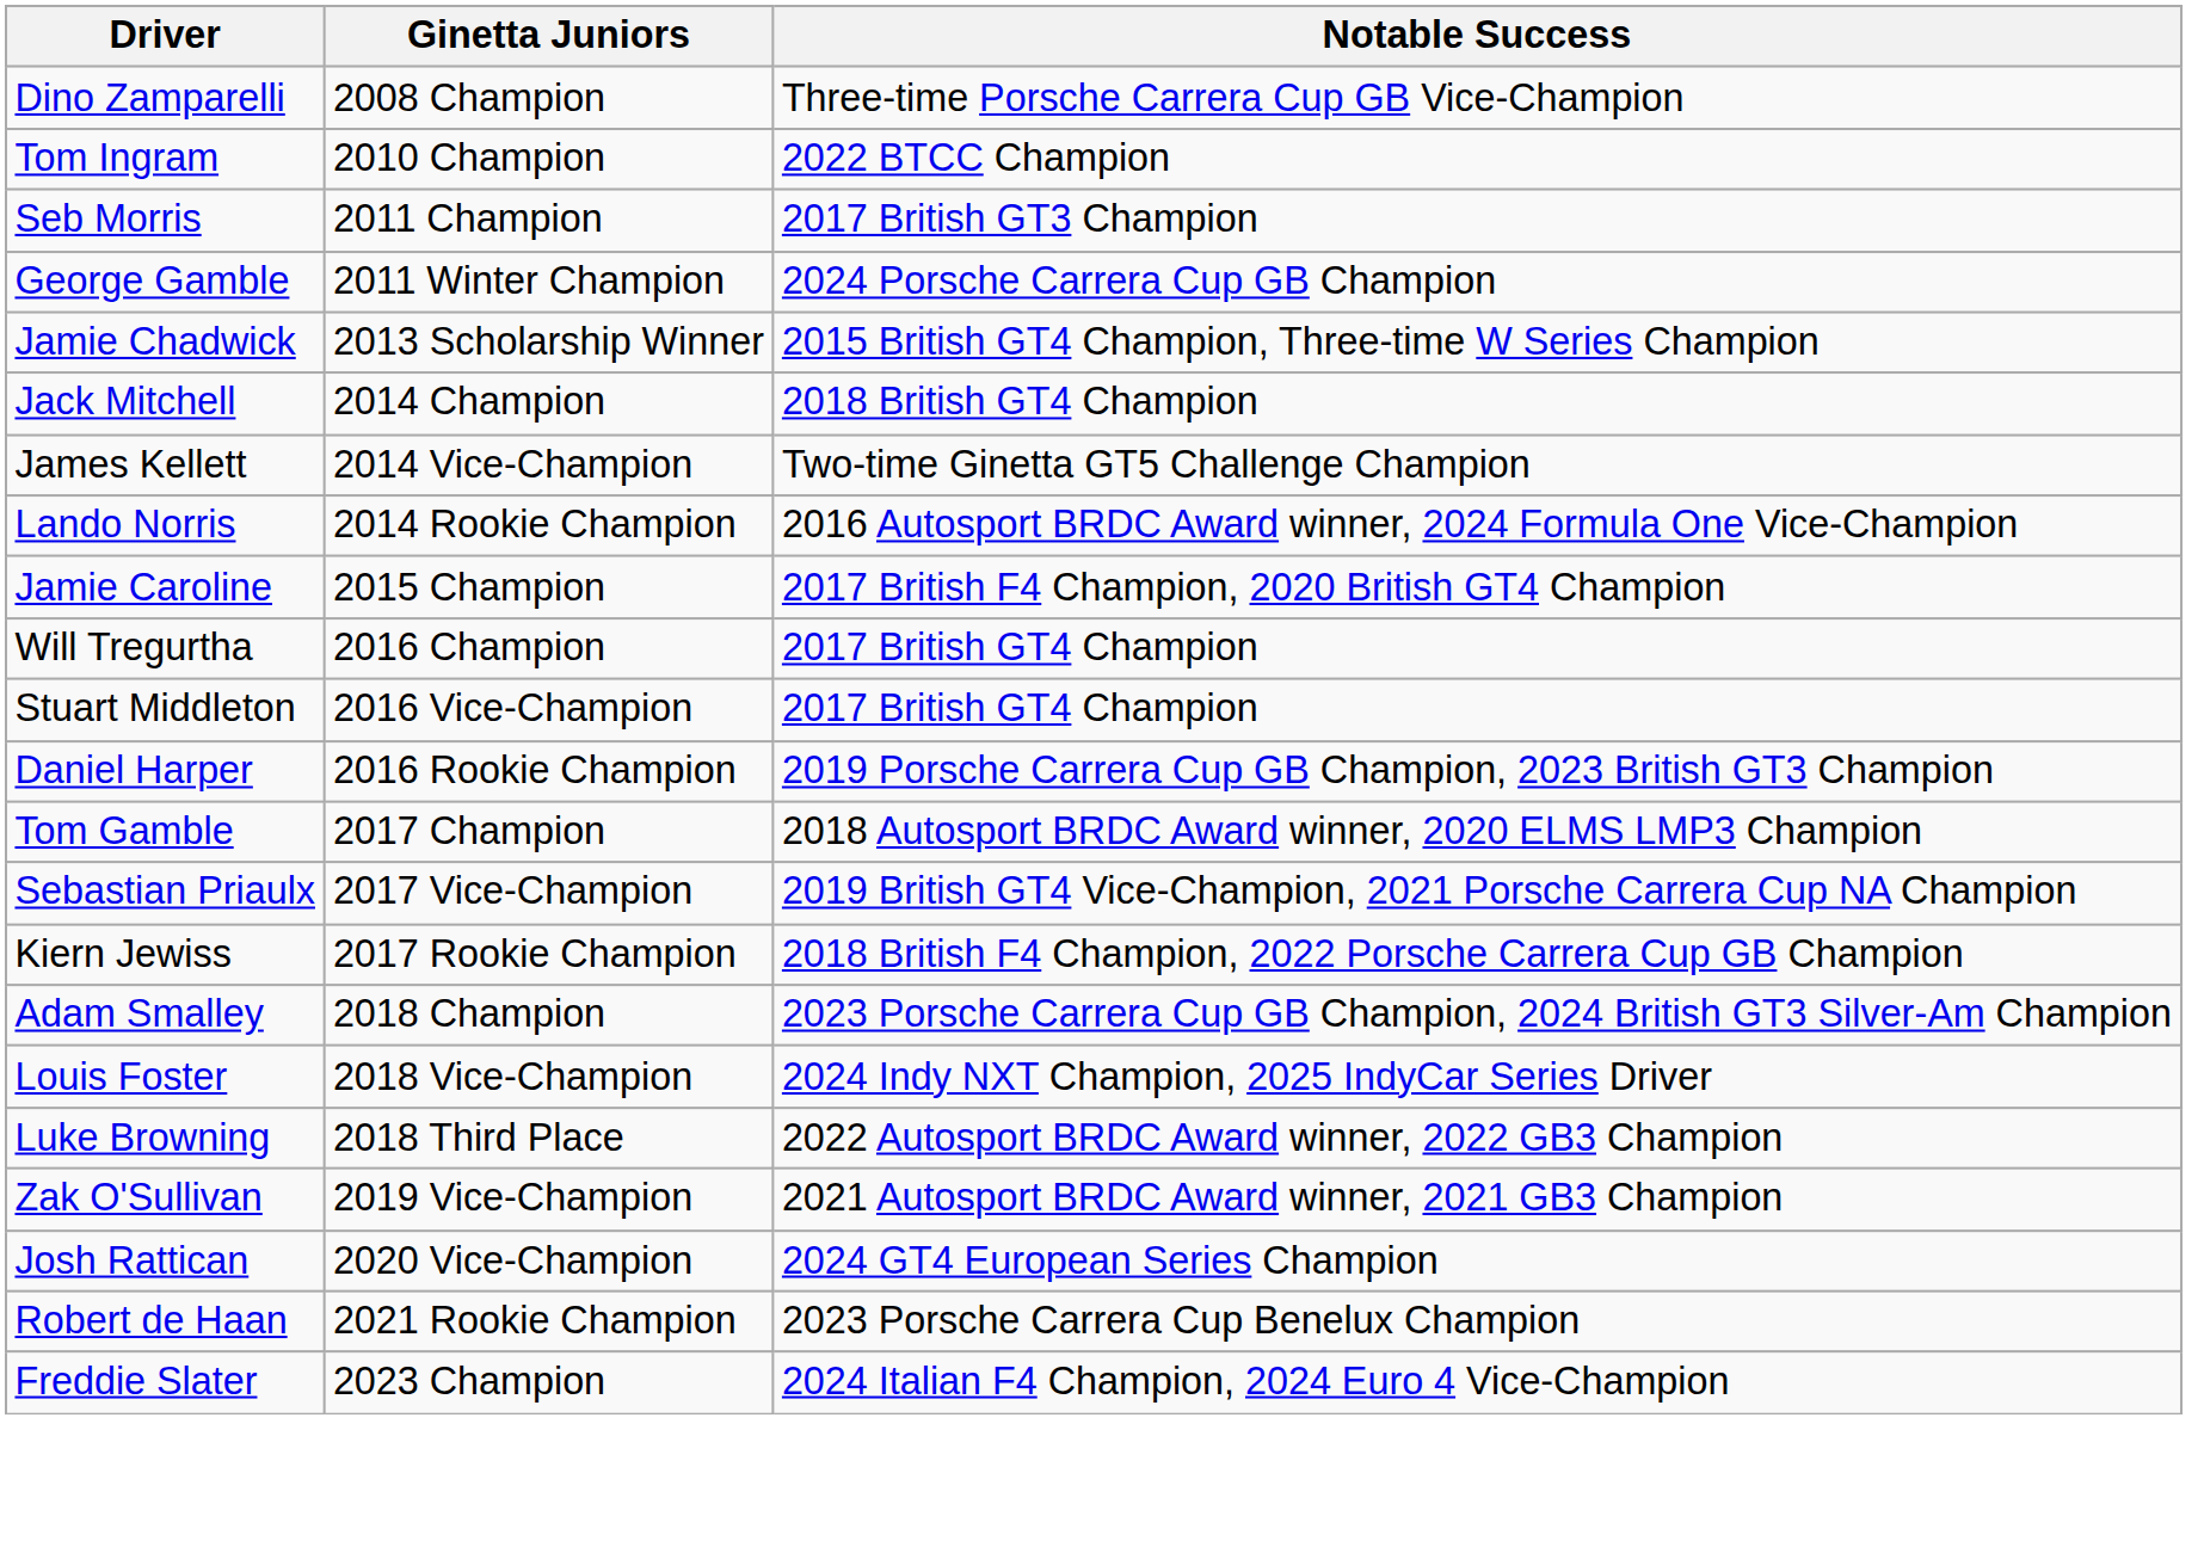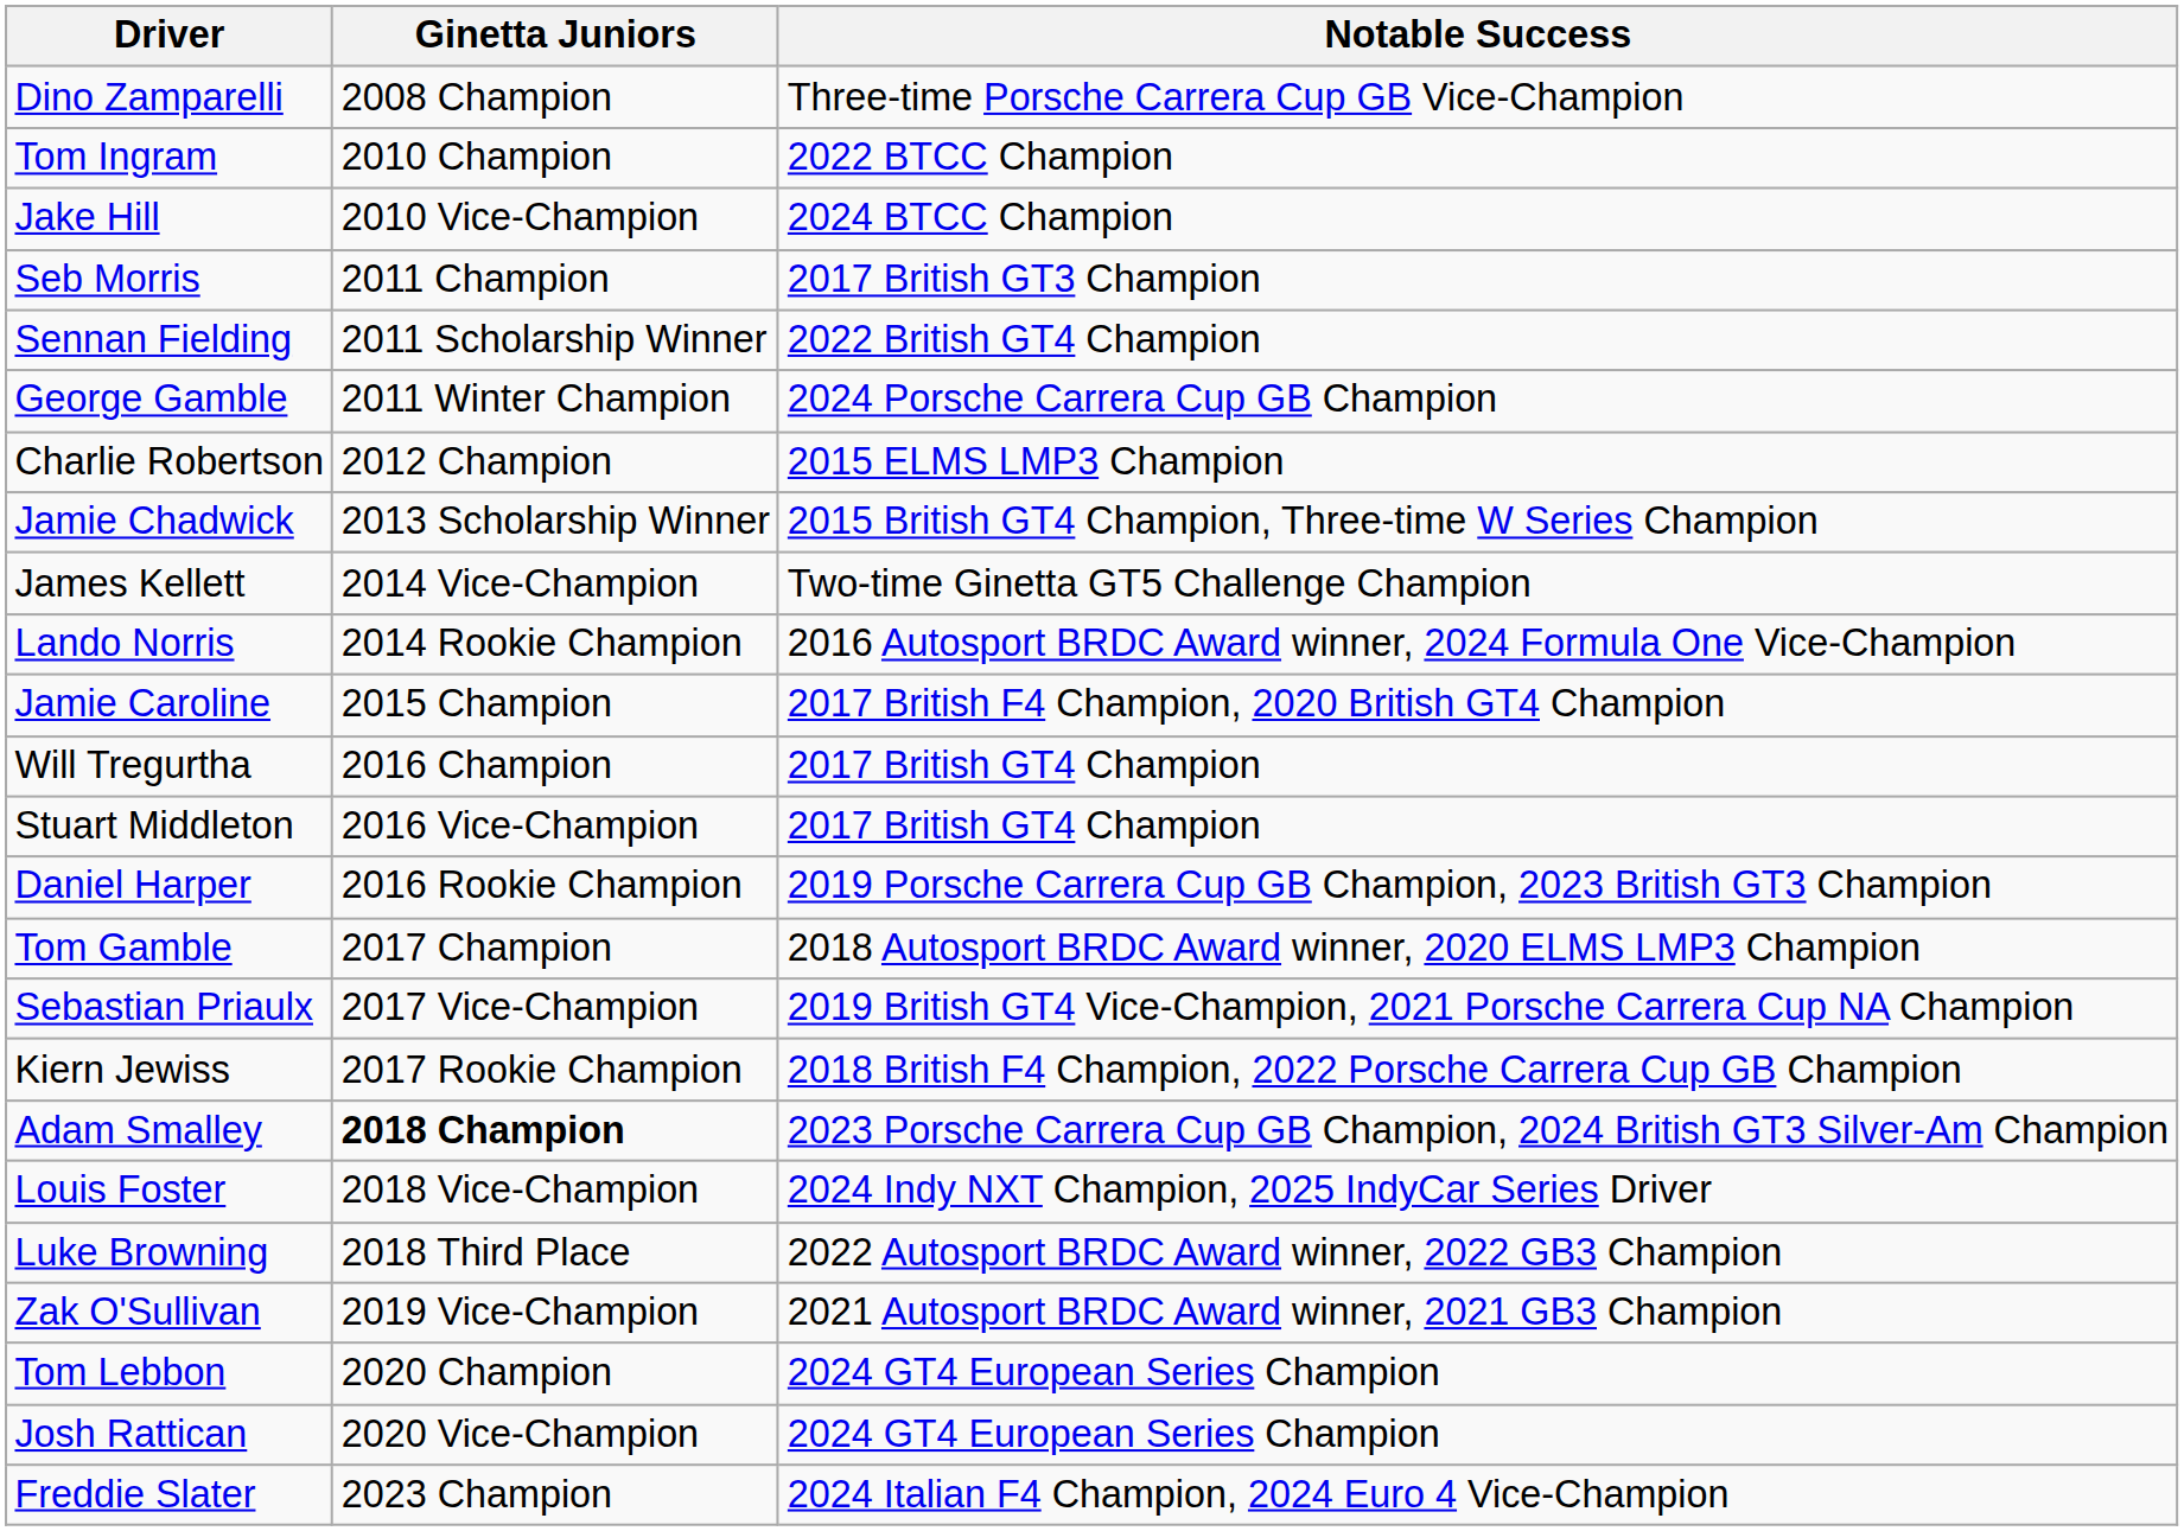+ row: Jake Hill | 2010 Vice-Champion | 2024 BTCC Champion
+ row: Sennan Fielding | 2011 Scholarship Winner | 2022 British GT4 Champion
+ row: Charlie Robertson | 2012 Champion | 2015 ELMS LMP3 Champion
- row: Jack Mitchell | 2014 Champion | 2018 British GT4 Champion
Adam Smalley | Ginetta Juniors: normal -> bold
+ row: Tom Lebbon | 2020 Champion | 2024 GT4 European Series Champion
- row: Robert de Haan | 2021 Rookie Champion | 2023 Porsche Carrera Cup Benelux Champion
